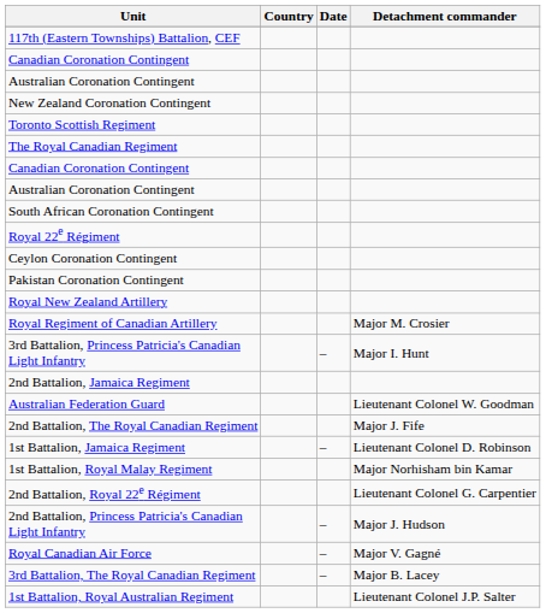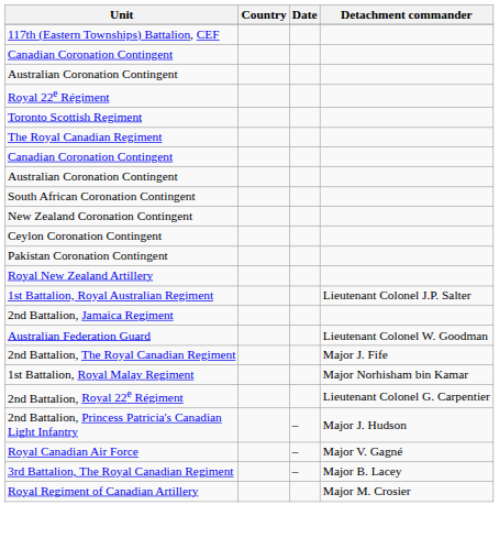rows swapped: Royal 22e Régiment <-> New Zealand Coronation Contingent
rows swapped: 1st Battalion, Royal Australian Regiment <-> Royal Regiment of Canadian Artillery
- row: 3rd Battalion, Princess Patricia's Canadian Light Infantry | – | Major I. Hunt
- row: 1st Battalion, Jamaica Regiment | – | Lieutenant Colonel D. Robinson
